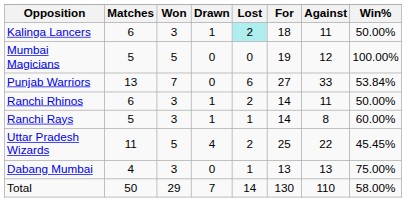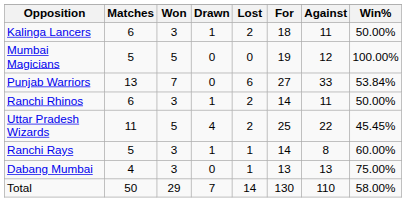Kalinga Lancers | Lost: paleturquoise background -> no background
rows swapped: Uttar Pradesh Wizards <-> Ranchi Rays
